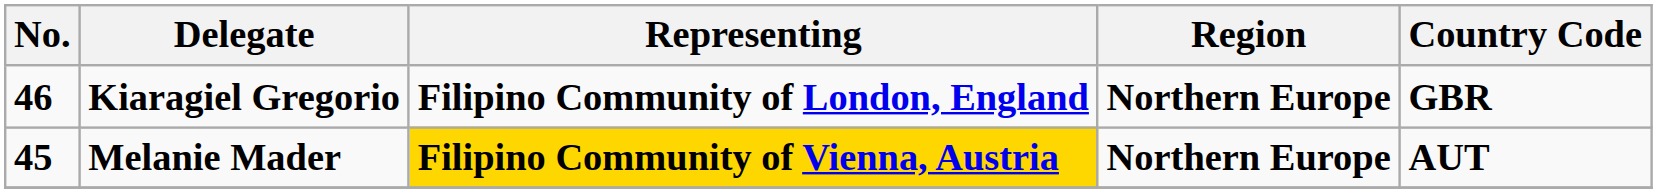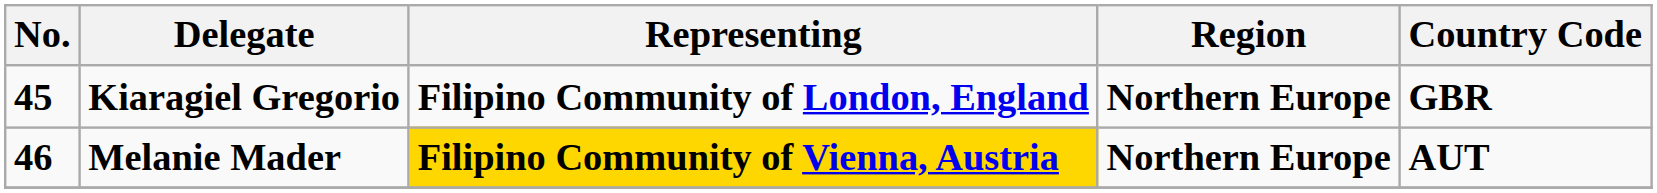Kiaragiel Gregorio | No.: 46 -> 45
Melanie Mader | No.: 45 -> 46
